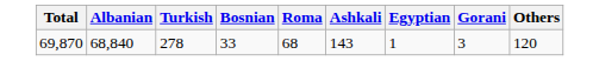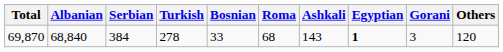+ column: Serbian | 384
69,870 | Egyptian: normal -> bold
